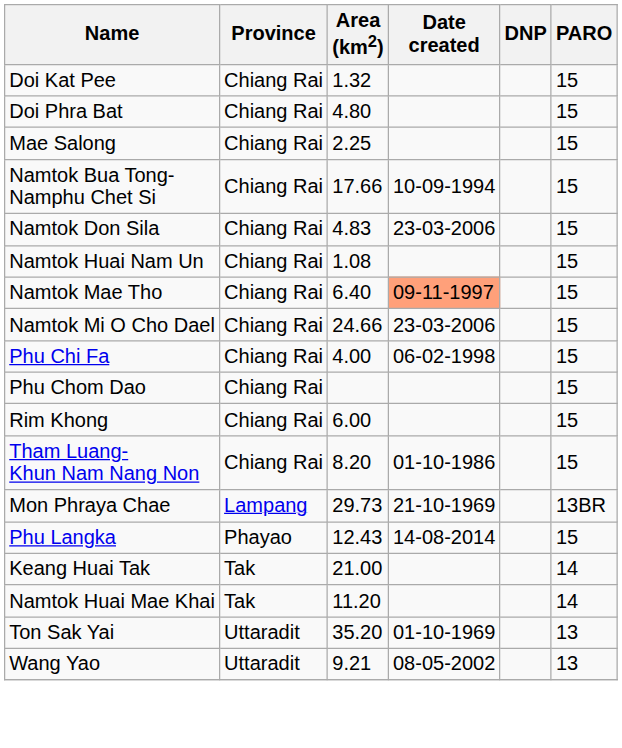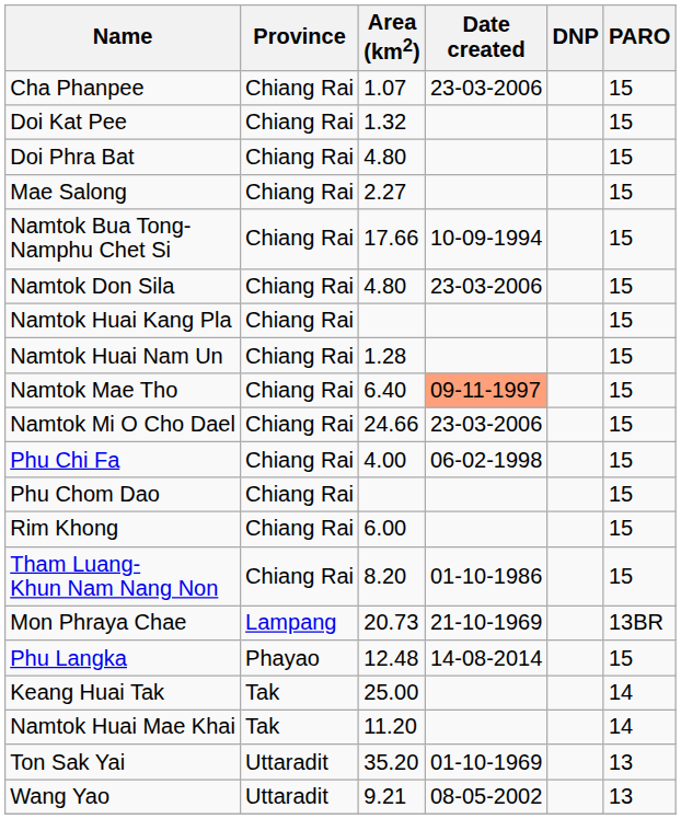+ row: Cha Phanpee | Chiang Rai | 1.07 | 23-03-2006 | 15
Mae Salong | Area (km2): 2.25 -> 2.27
Namtok Don Sila | Area (km2): 4.83 -> 4.80
+ row: Namtok Huai Kang Pla | Chiang Rai | 15
Namtok Huai Nam Un | Area (km2): 1.08 -> 1.28
Mon Phraya Chae | Area (km2): 29.73 -> 20.73
Phu Langka | Area (km2): 12.43 -> 12.48
Keang Huai Tak | Area (km2): 21.00 -> 25.00
